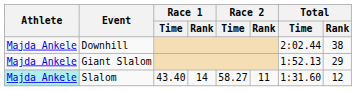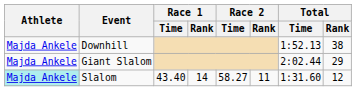Downhill | Total / Time: 2:02.44 -> 1:52.13
Giant Slalom | Total / Time: 1:52.13 -> 2:02.44
